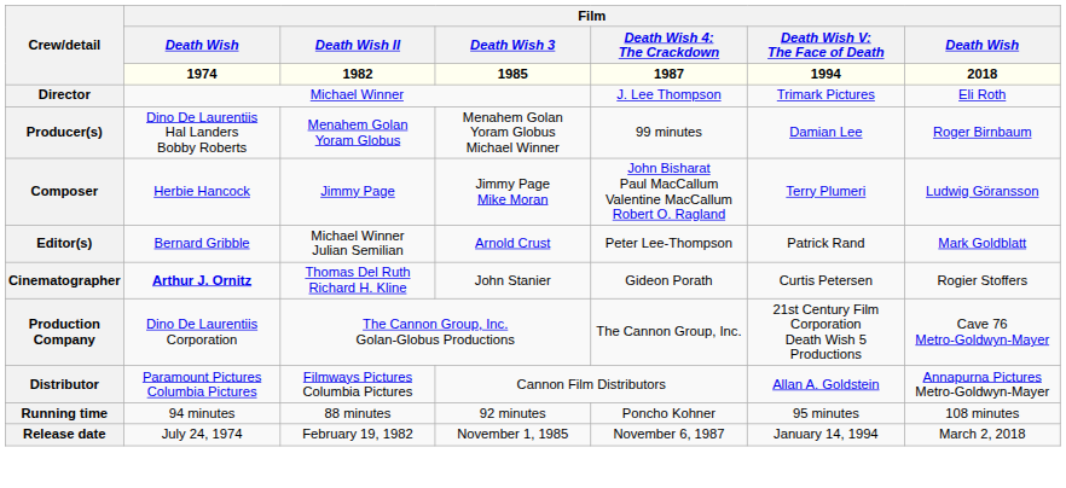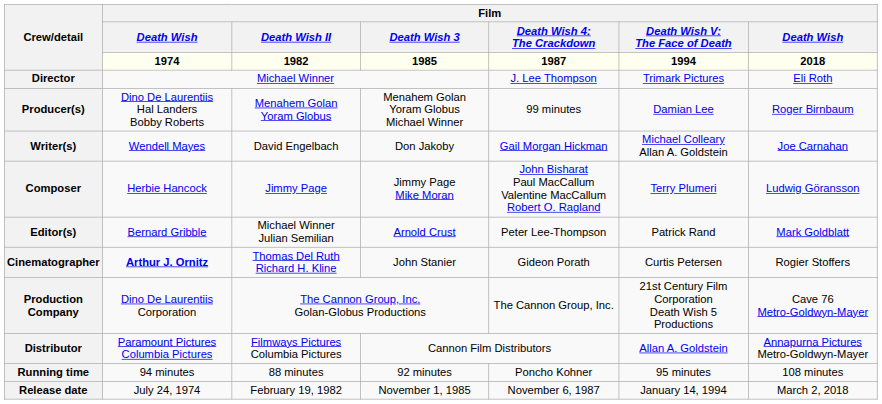+ row: Writer(s) | Wendell Mayes | David Engelbach | Don Jakoby | Gail Morgan Hickman | Michael Colleary Allan A. Goldstein | Joe Carnahan
